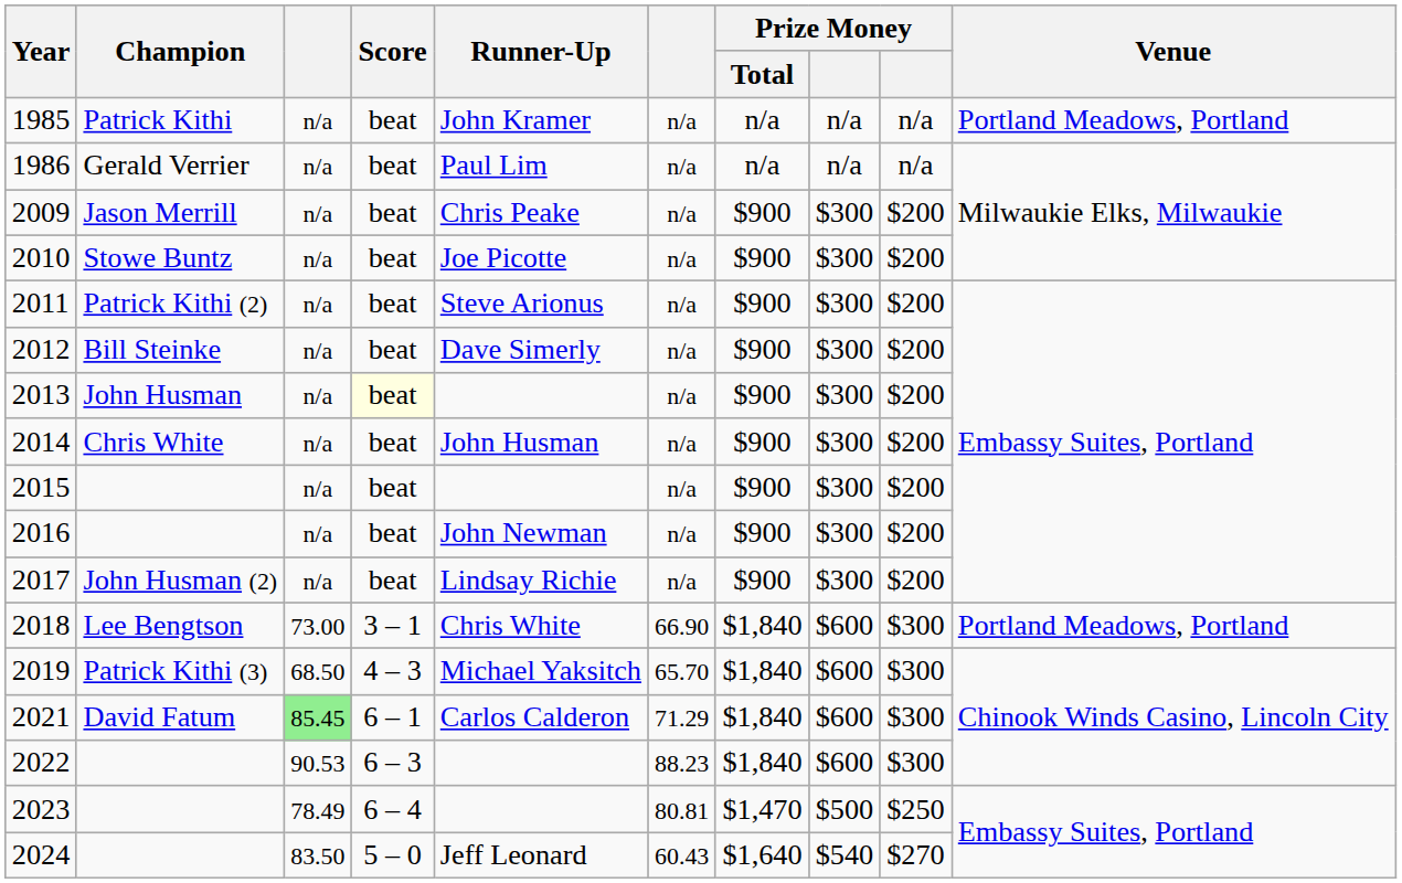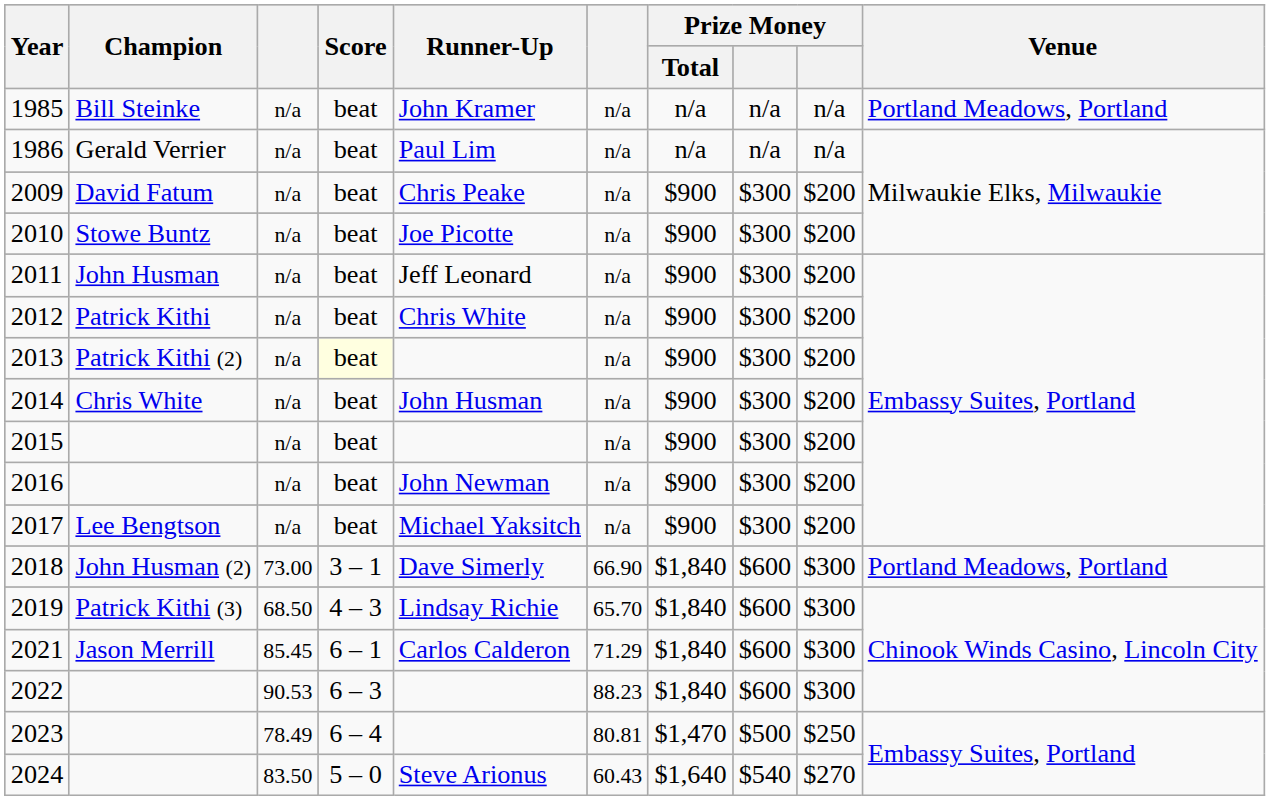1985 | Champion: Patrick Kithi -> Bill Steinke
2009 | Champion: Jason Merrill -> David Fatum
2011 | Champion: Patrick Kithi (2) -> John Husman
2011 | Runner-Up: Steve Arionus -> Jeff Leonard
2012 | Champion: Bill Steinke -> Patrick Kithi
2012 | Runner-Up: Dave Simerly -> Chris White
2013 | Champion: John Husman -> Patrick Kithi (2)
2017 | Champion: John Husman (2) -> Lee Bengtson
2017 | Runner-Up: Lindsay Richie -> Michael Yaksitch
2018 | Champion: Lee Bengtson -> John Husman (2)
2018 | Runner-Up: Chris White -> Dave Simerly
2019 | Runner-Up: Michael Yaksitch -> Lindsay Richie
2021 | Champion: David Fatum -> Jason Merrill
2021 | column 3: lightgreen background -> no background
2024 | Runner-Up: Jeff Leonard -> Steve Arionus
